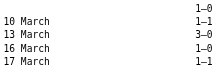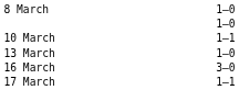+ row: 8 March | 1–0
13 March | column 3: 3–0 -> 1–0
16 March | column 3: 1–0 -> 3–0
